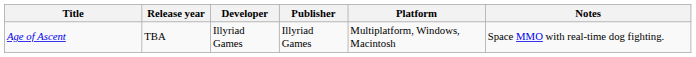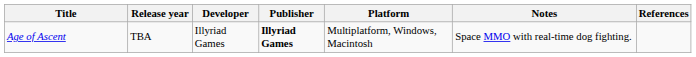+ column: References
Age of Ascent | Publisher: normal -> bold
